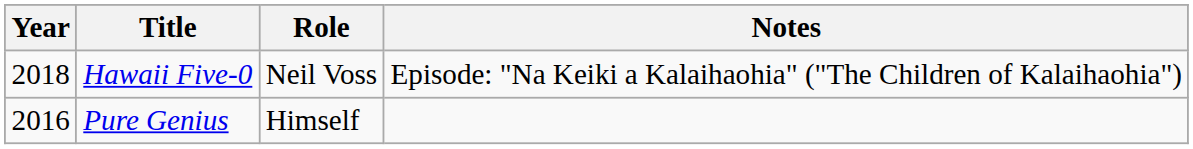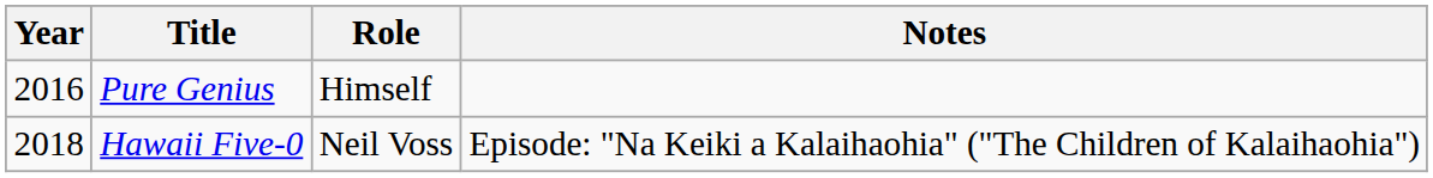rows swapped: Pure Genius <-> Hawaii Five-0
